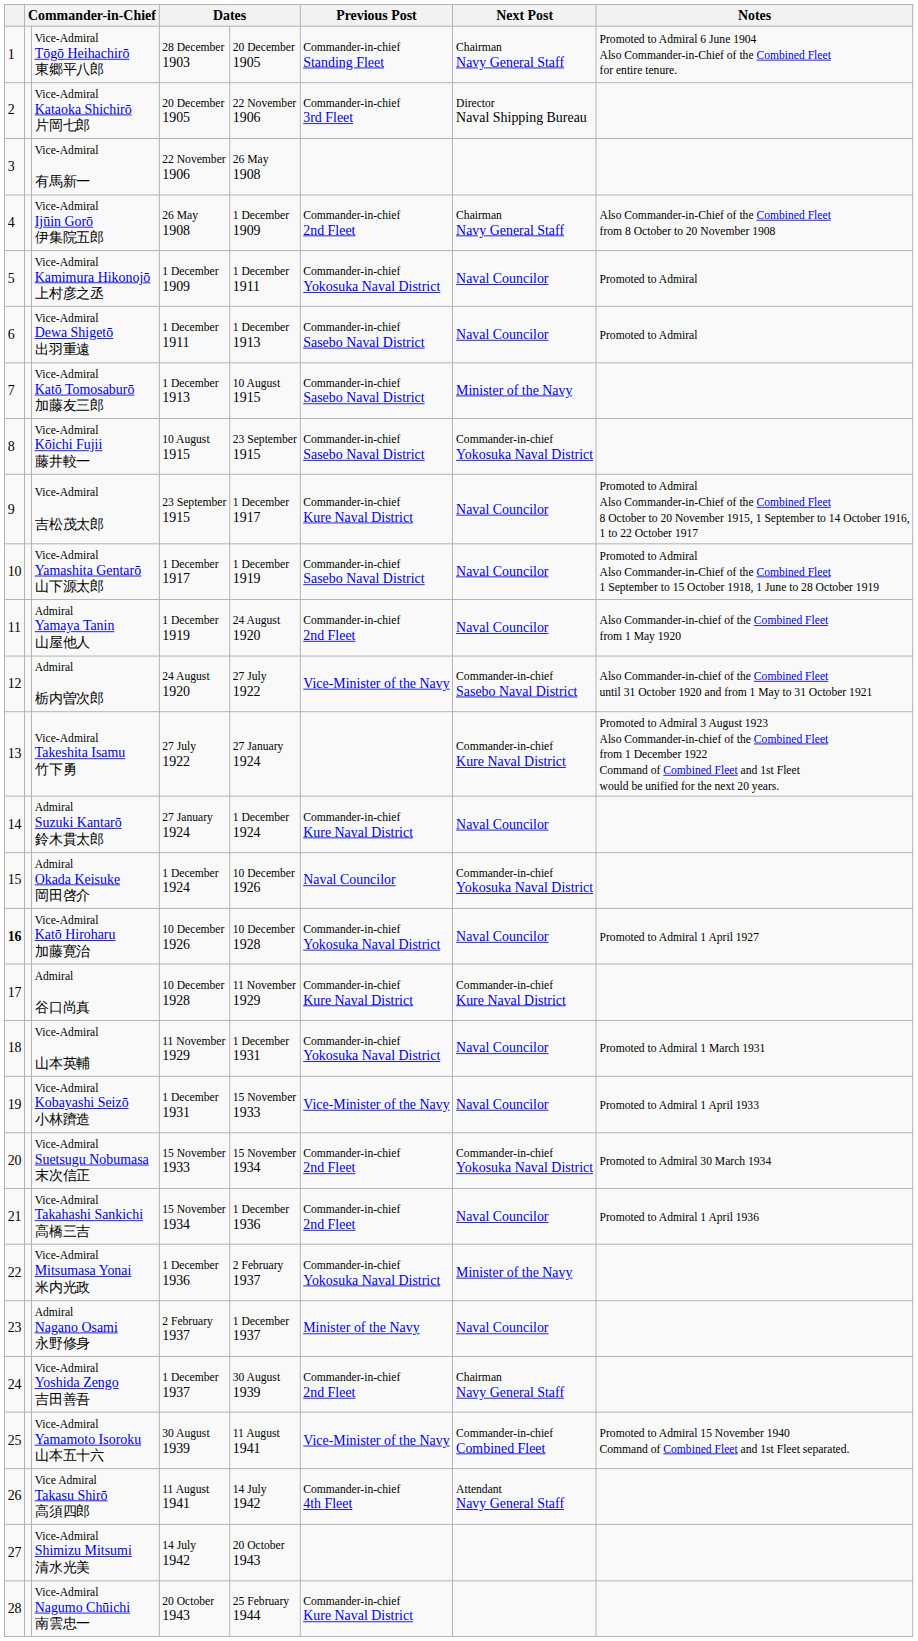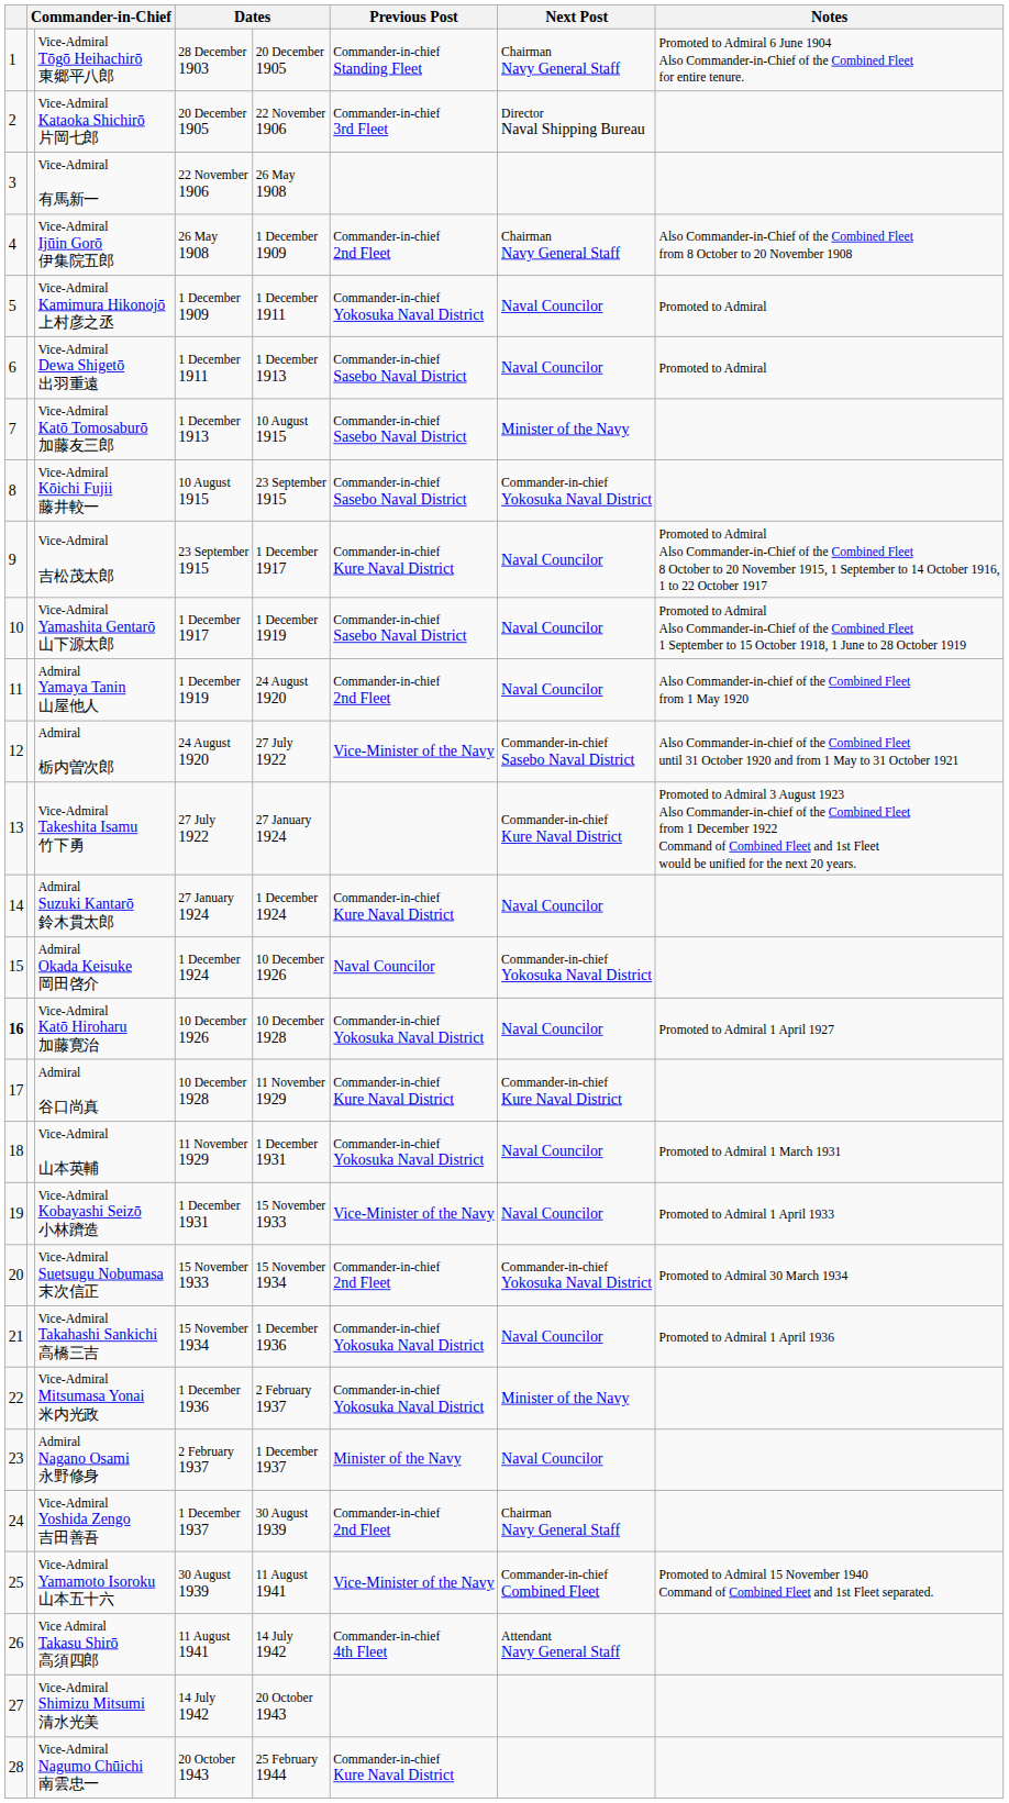Vice-Admiral Takahashi Sankichi 高橋三吉 | Previous Post: Commander-in-chief 2nd Fleet -> Commander-in-chief Yokosuka Naval District
